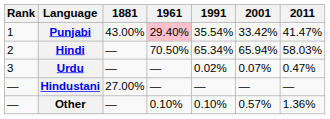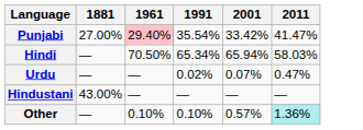- column: Rank | 1 | 2 | 3 | — | —
Punjabi | 1881: 43.00% -> 27.00%
Hindustani | 1881: 27.00% -> 43.00%
Other | 2011: no background -> paleturquoise background
